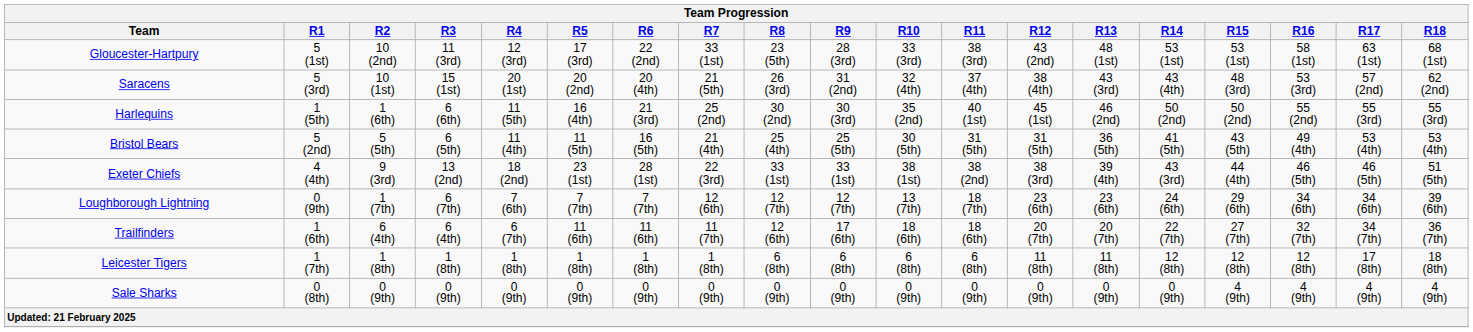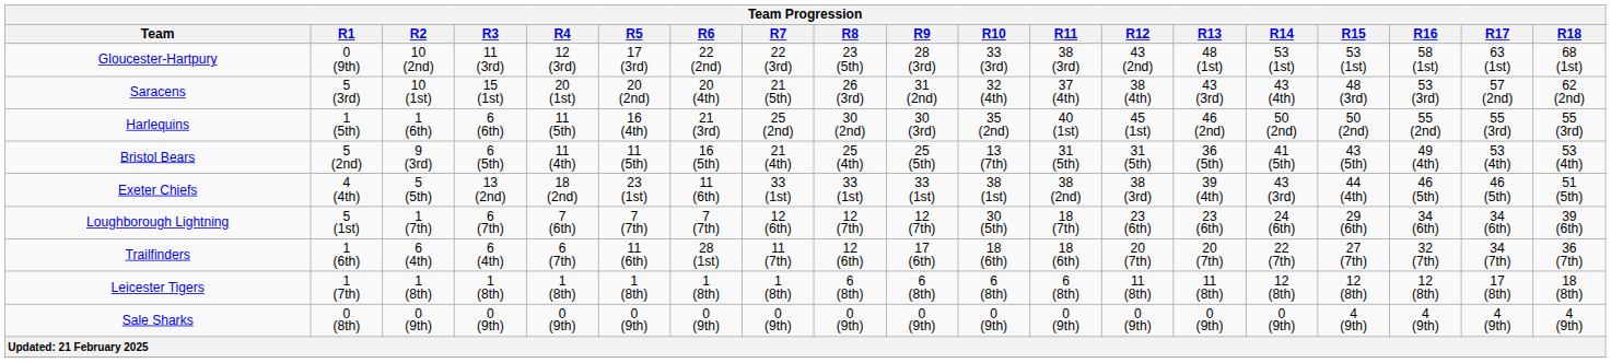Gloucester-Hartpury | R1: 5 (1st) -> 0 (9th)
Gloucester-Hartpury | R7: 33 (1st) -> 22 (3rd)
Bristol Bears | R2: 5 (5th) -> 9 (3rd)
Bristol Bears | R10: 30 (5th) -> 13 (7th)
Exeter Chiefs | R2: 9 (3rd) -> 5 (5th)
Exeter Chiefs | R6: 28 (1st) -> 11 (6th)
Exeter Chiefs | R7: 22 (3rd) -> 33 (1st)
Loughborough Lightning | R1: 0 (9th) -> 5 (1st)
Loughborough Lightning | R10: 13 (7th) -> 30 (5th)
Trailfinders | R6: 11 (6th) -> 28 (1st)
